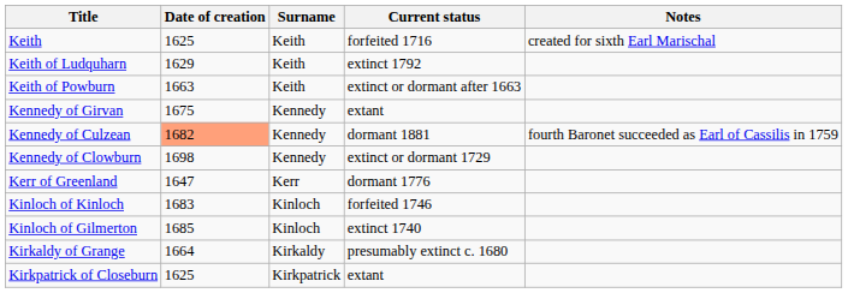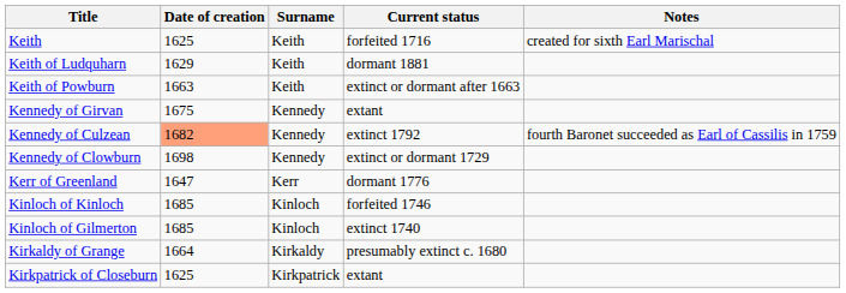Keith of Ludquharn | Current status: extinct 1792 -> dormant 1881
Kennedy of Culzean | Current status: dormant 1881 -> extinct 1792
Kinloch of Kinloch | Date of creation: 1683 -> 1685
